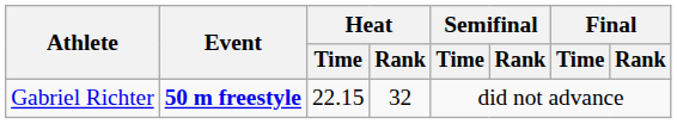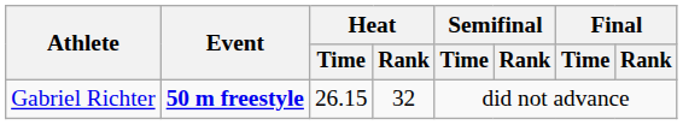Gabriel Richter | Heat / Time: 22.15 -> 26.15
